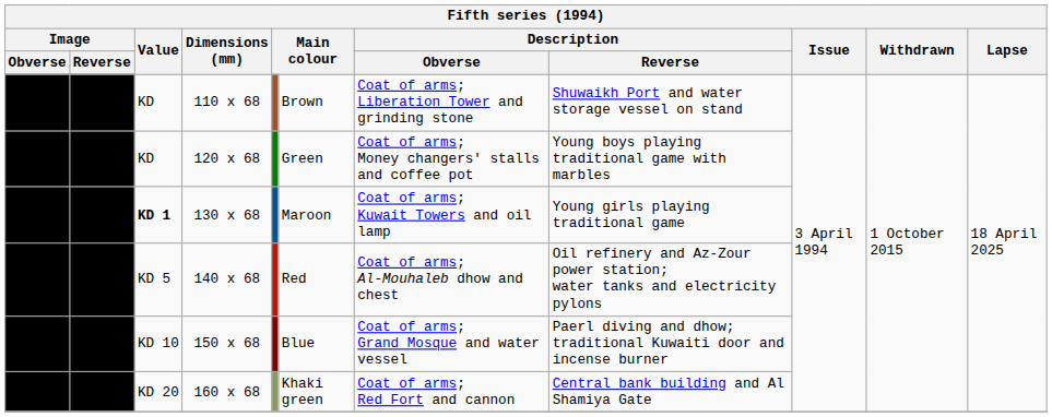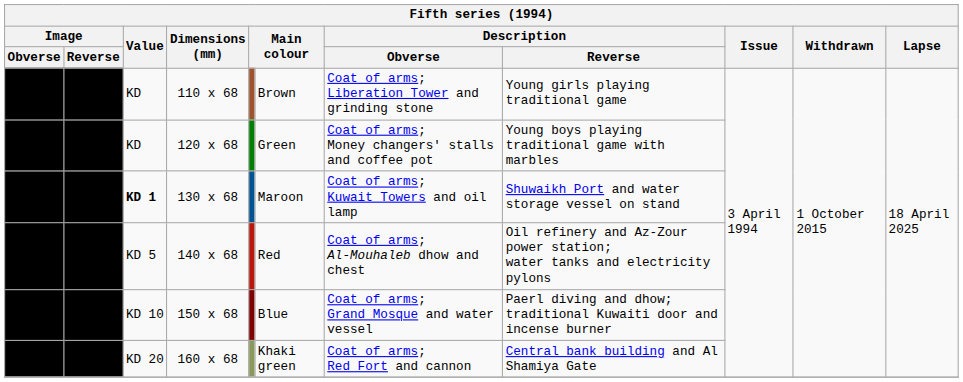110 x 68 | Description / Reverse: Shuwaikh Port and water storage vessel on stand -> Young girls playing traditional game
130 x 68 | Description / Reverse: Young girls playing traditional game -> Shuwaikh Port and water storage vessel on stand
